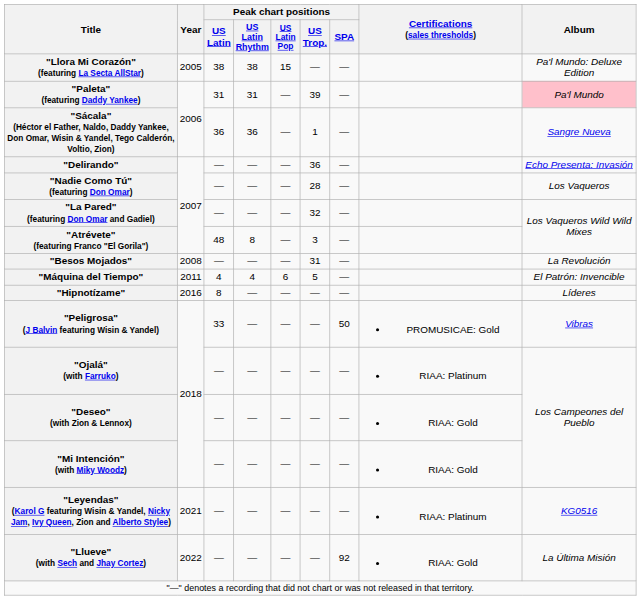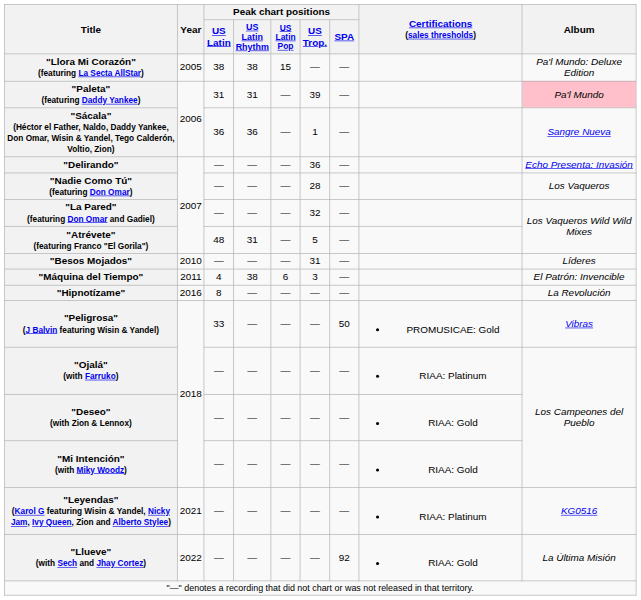"Atrévete" (featuring Franco "El Gorila") | Peak chart positions / US Latin Rhythm: 8 -> 31
"Atrévete" (featuring Franco "El Gorila") | Peak chart positions / US Trop.: 3 -> 5
"Besos Mojados" | Year: 2008 -> 2010
"Besos Mojados" | Album: La Revolución -> Líderes
"Máquina del Tiempo" | Peak chart positions / US Latin Rhythm: 4 -> 38
"Máquina del Tiempo" | Peak chart positions / US Trop.: 5 -> 3
"Hipnotízame" | Album: Líderes -> La Revolución
